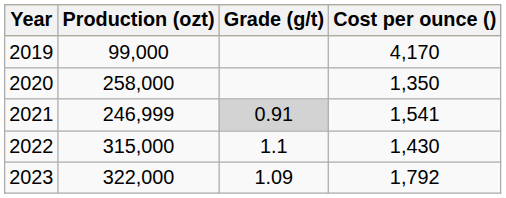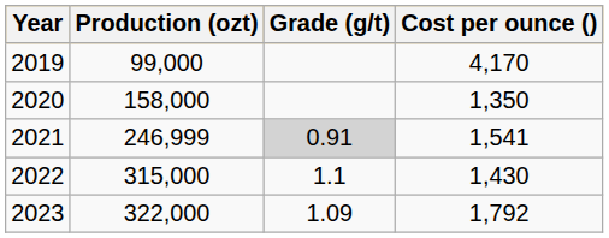2020 | Production (ozt): 258,000 -> 158,000
